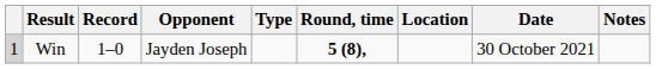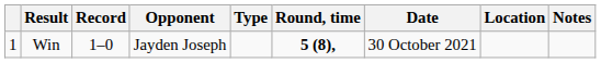columns swapped: Date <-> Location
Win | column 1: lightgrey background -> no background
